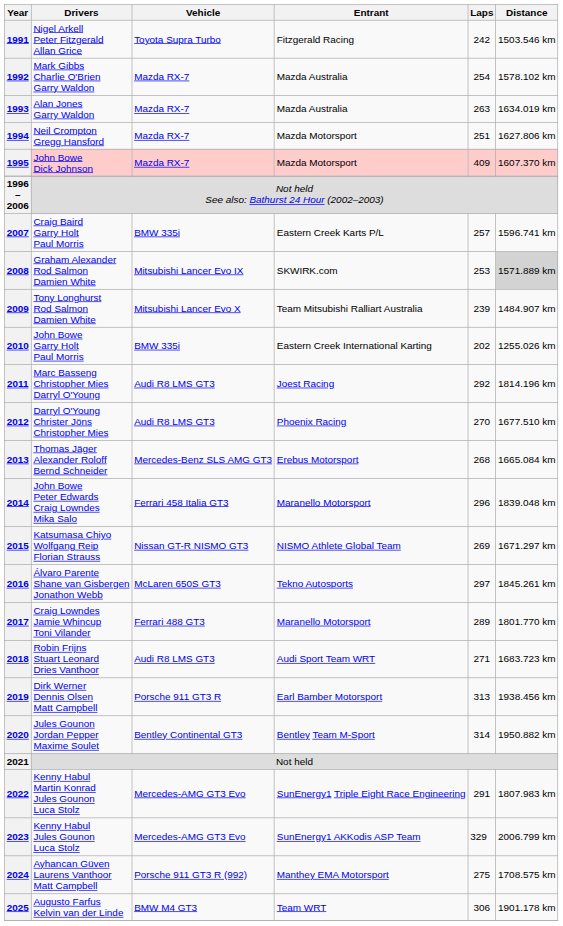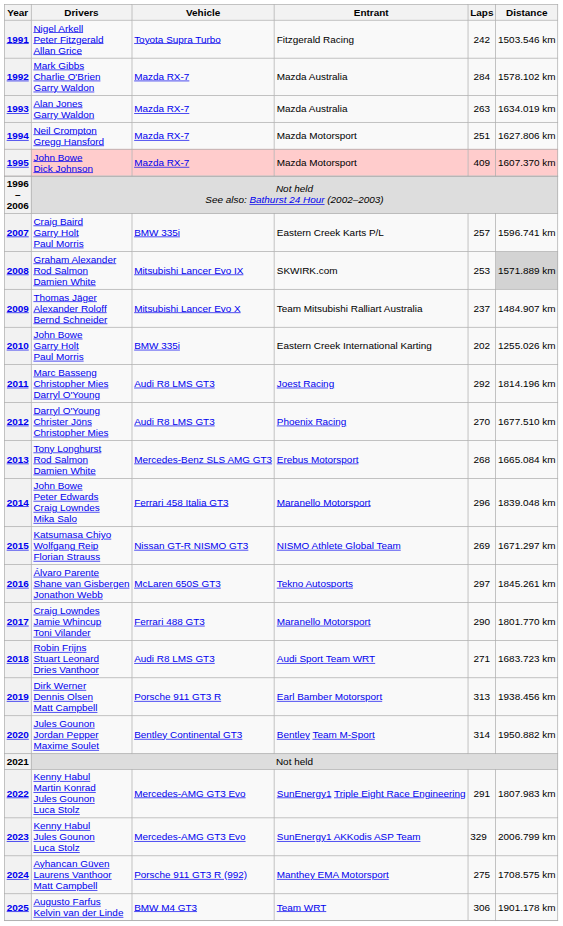1992 | Laps: 254 -> 284
2009 | Drivers: Tony Longhurst Rod Salmon Damien White -> Thomas Jäger Alexander Roloff Bernd Schneider
2009 | Laps: 239 -> 237
2013 | Drivers: Thomas Jäger Alexander Roloff Bernd Schneider -> Tony Longhurst Rod Salmon Damien White
2017 | Laps: 289 -> 290
